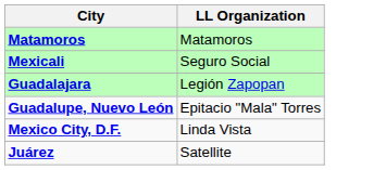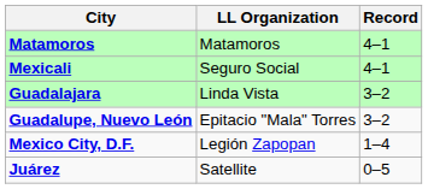+ column: Record | 4–1 | 4–1 | 3–2 | 3–2 | 1–4 | 0–5
Guadalajara | LL Organization: Legión Zapopan -> Linda Vista
Mexico City, D.F. | LL Organization: Linda Vista -> Legión Zapopan
